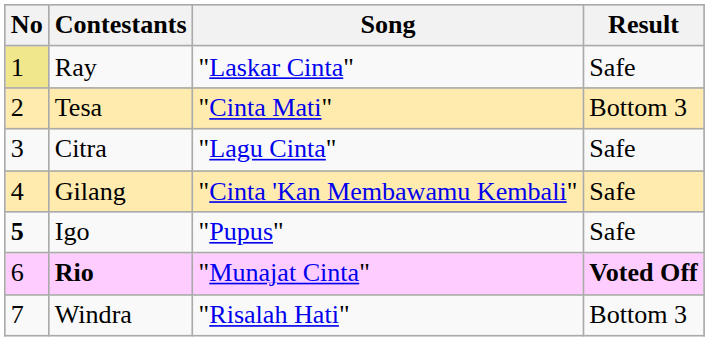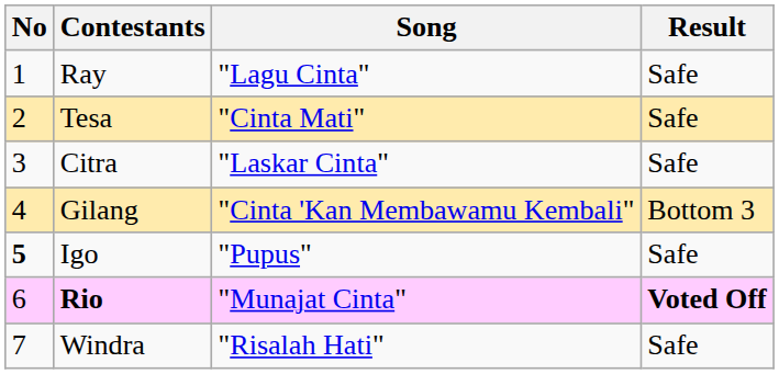Ray | No: khaki background -> no background
Ray | Song: "Laskar Cinta" -> "Lagu Cinta"
Tesa | Result: Bottom 3 -> Safe
Citra | Song: "Lagu Cinta" -> "Laskar Cinta"
Gilang | Result: Safe -> Bottom 3
Windra | Result: Bottom 3 -> Safe
